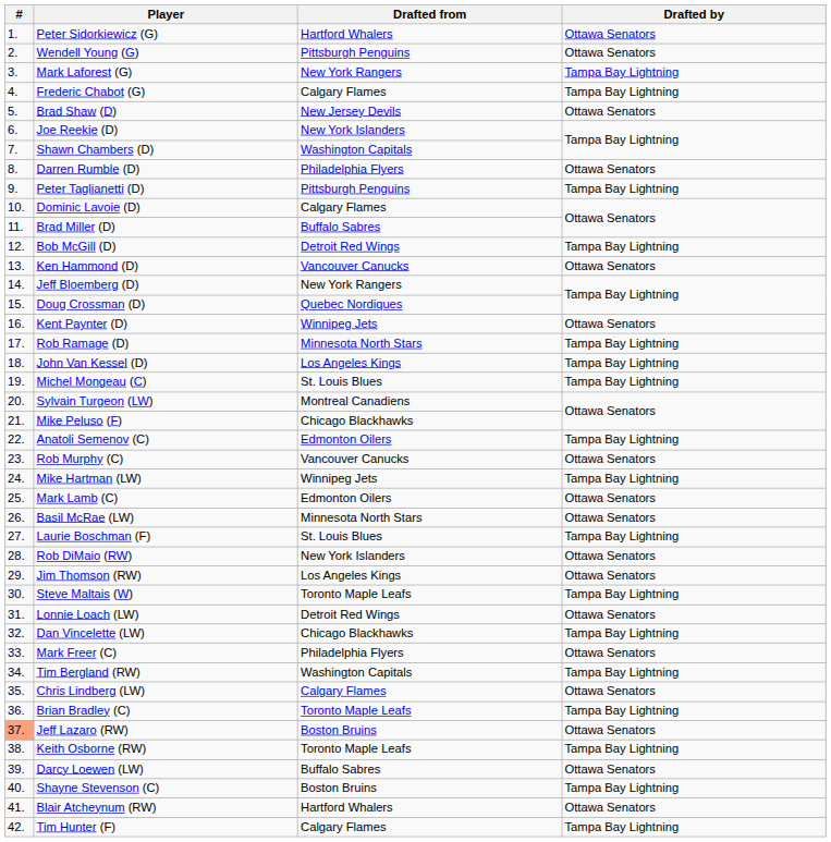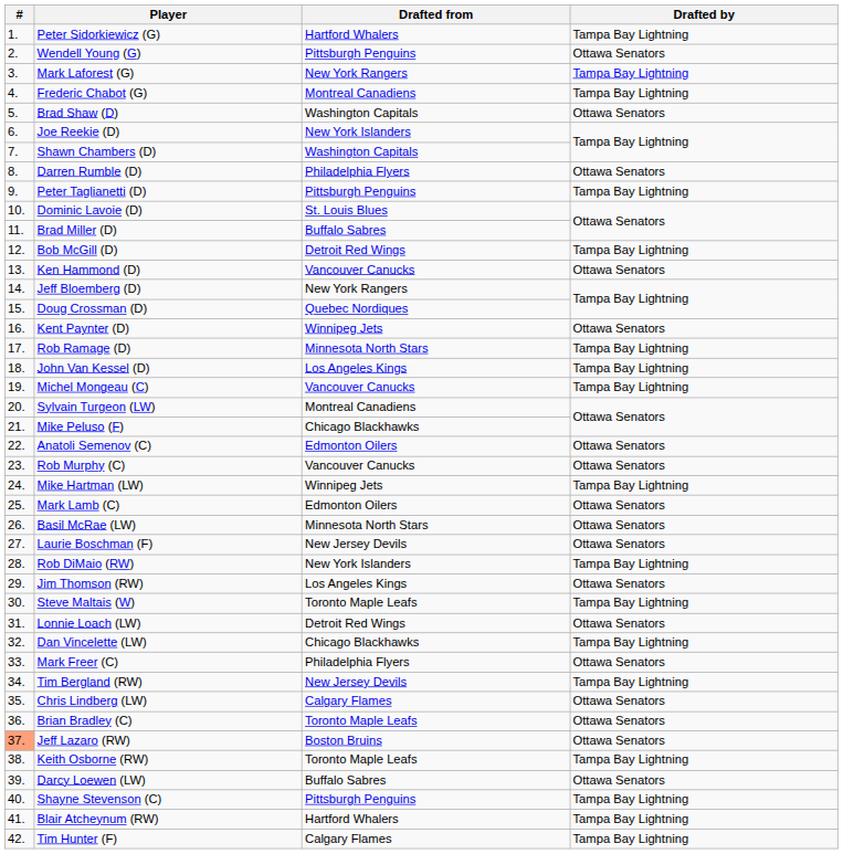Peter Sidorkiewicz (G) | Drafted by: Ottawa Senators -> Tampa Bay Lightning
Frederic Chabot (G) | Drafted from: Calgary Flames -> Montreal Canadiens
Brad Shaw (D) | Drafted from: New Jersey Devils -> Washington Capitals
Dominic Lavoie (D) | Drafted from: Calgary Flames -> St. Louis Blues
Michel Mongeau (C) | Drafted from: St. Louis Blues -> Vancouver Canucks
Anatoli Semenov (C) | Drafted by: Tampa Bay Lightning -> Ottawa Senators
Laurie Boschman (F) | Drafted from: St. Louis Blues -> New Jersey Devils
Laurie Boschman (F) | Drafted by: Tampa Bay Lightning -> Ottawa Senators
Rob DiMaio (RW) | Drafted by: Ottawa Senators -> Tampa Bay Lightning
Tim Bergland (RW) | Drafted from: Washington Capitals -> New Jersey Devils
Brian Bradley (C) | Drafted by: Tampa Bay Lightning -> Ottawa Senators
Shayne Stevenson (C) | Drafted from: Boston Bruins -> Pittsburgh Penguins
Blair Atcheynum (RW) | Drafted by: Ottawa Senators -> Tampa Bay Lightning
